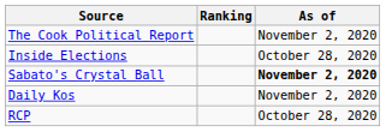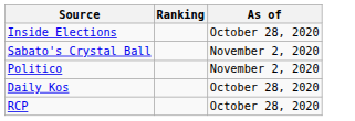- row: The Cook Political Report | November 2, 2020
Sabato's Crystal Ball | As of: bold -> normal
+ row: Politico | November 2, 2020
Daily Kos | As of: November 2, 2020 -> October 28, 2020
